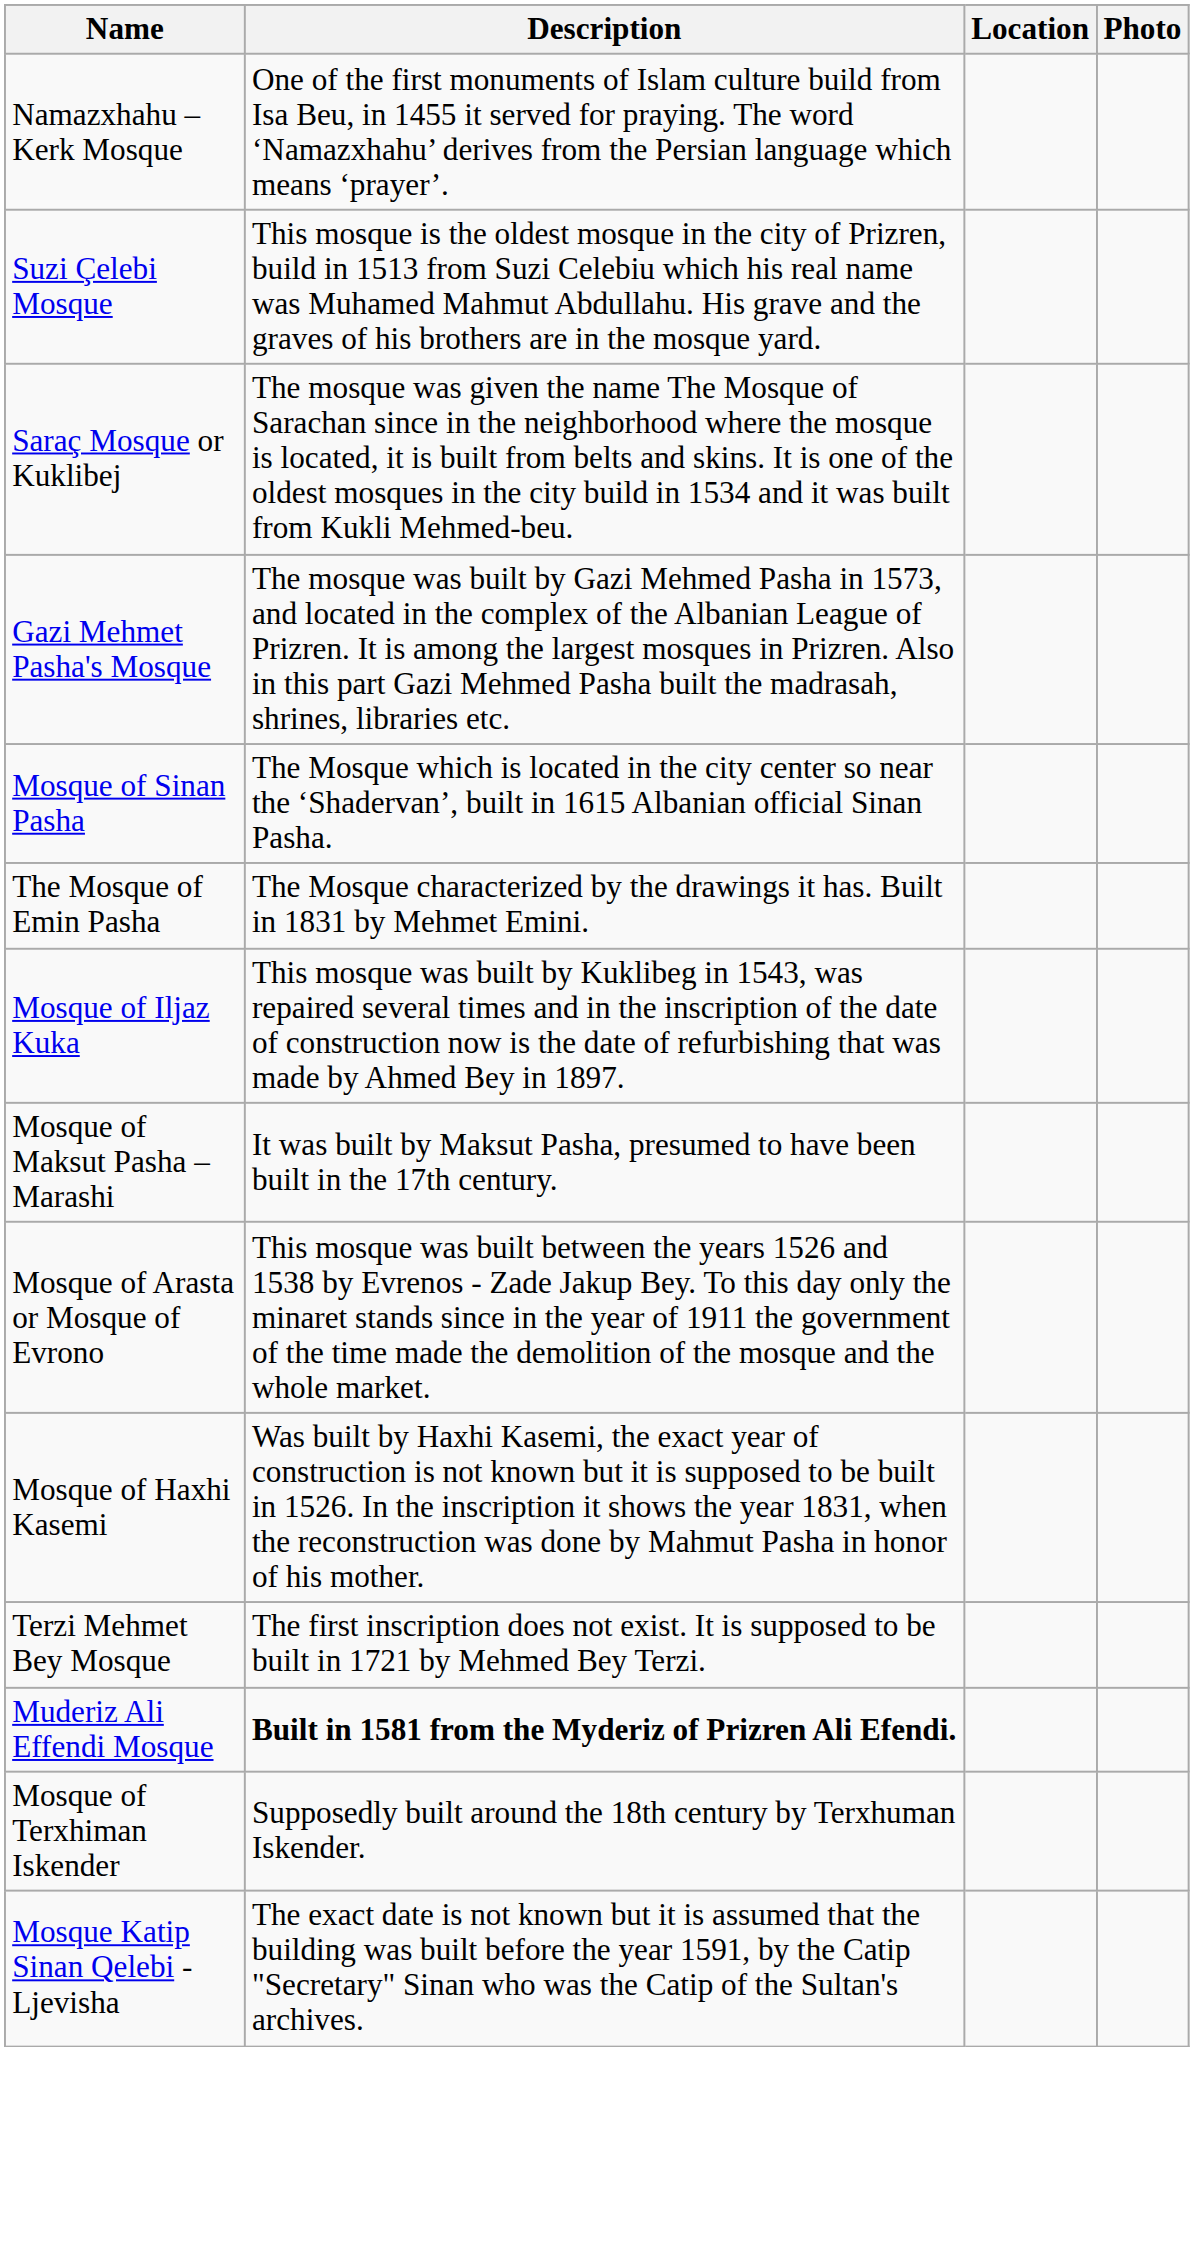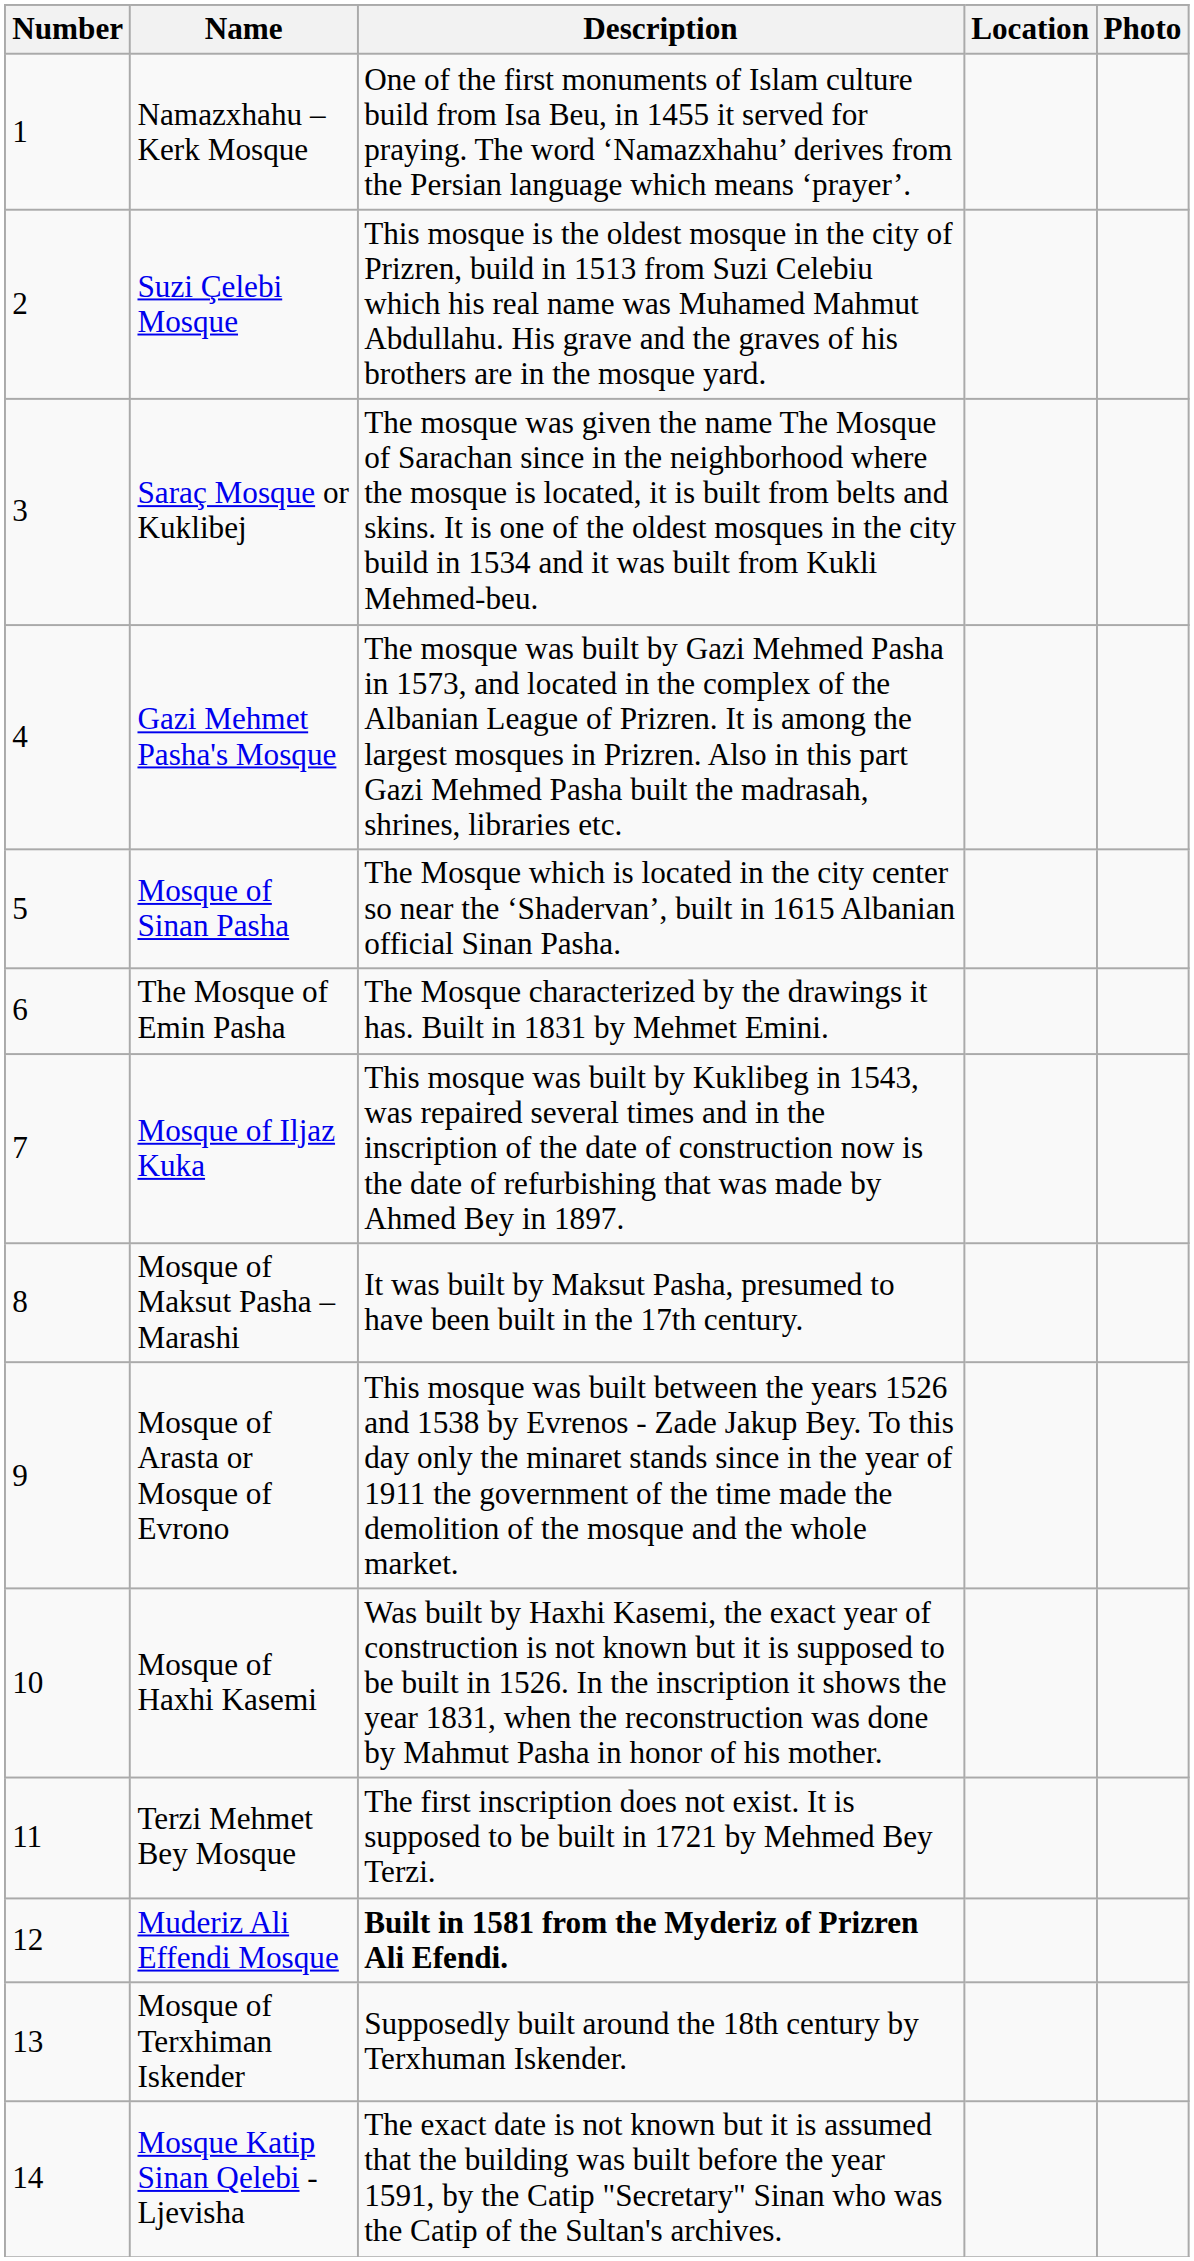+ column: Number | 1 | 2 | 3 | 4 | 5 | 6 | 7 | 8 | 9 | 10 | 11 | 12 | 13 | 14
